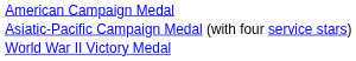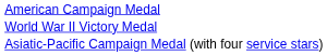rows swapped: Asiatic-Pacific Campaign Medal (with four service stars) <-> World War II Victory Medal
